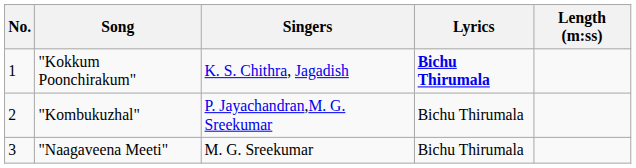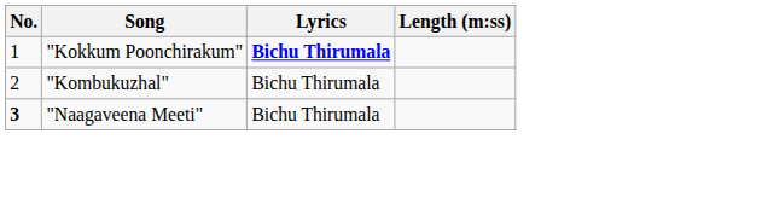- column: Singers | K. S. Chithra, Jagadish | P. Jayachandran,M. G. Sreekumar | M. G. Sreekumar
"Naagaveena Meeti" | No.: normal -> bold
